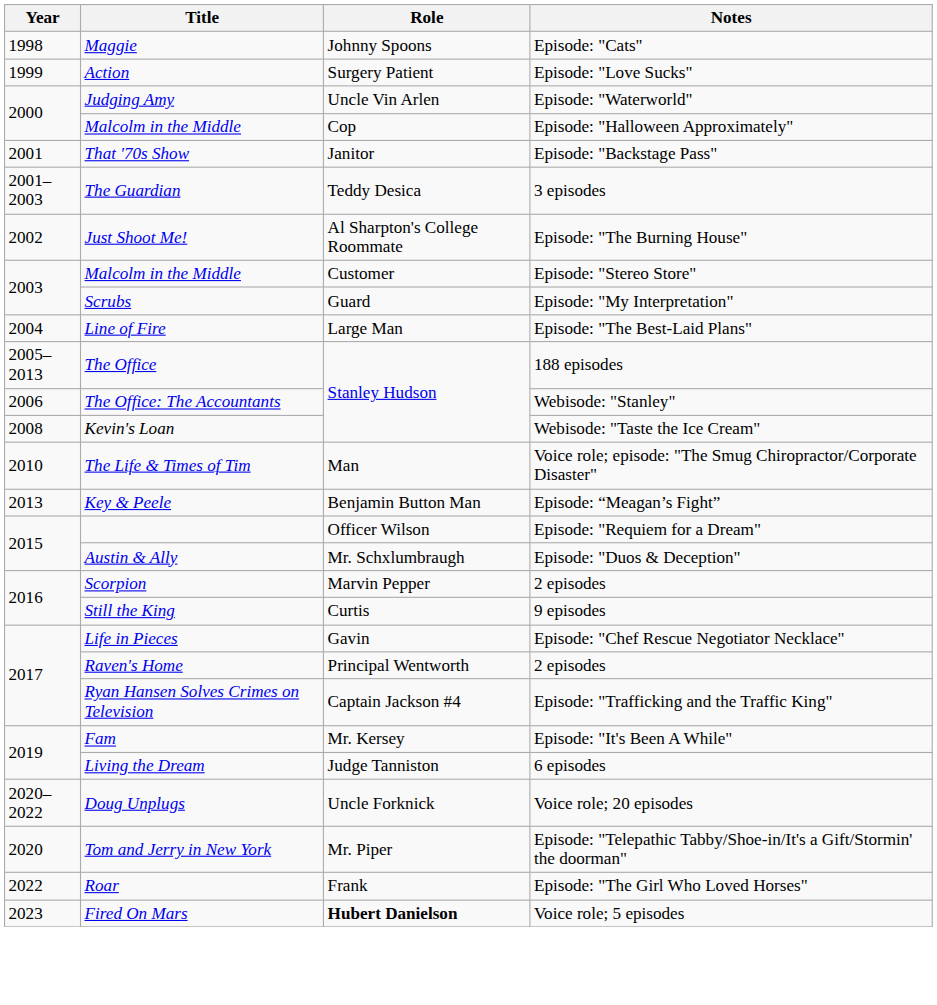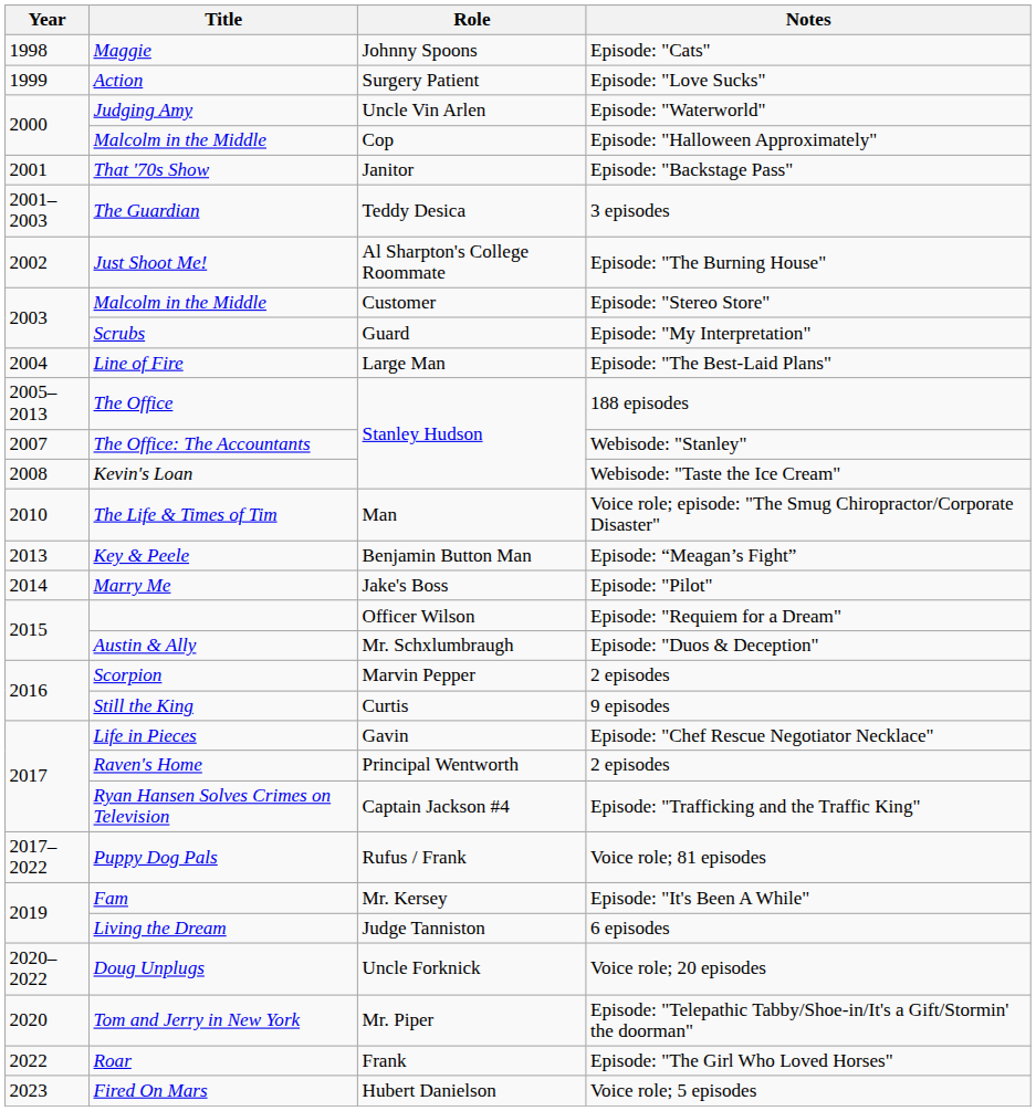The Office: The Accountants | Year: 2006 -> 2007
+ row: 2014 | Marry Me | Jake's Boss | Episode: "Pilot"
+ row: 2017–2022 | Puppy Dog Pals | Rufus / Frank | Voice role; 81 episodes
Fired On Mars | Role: bold -> normal
